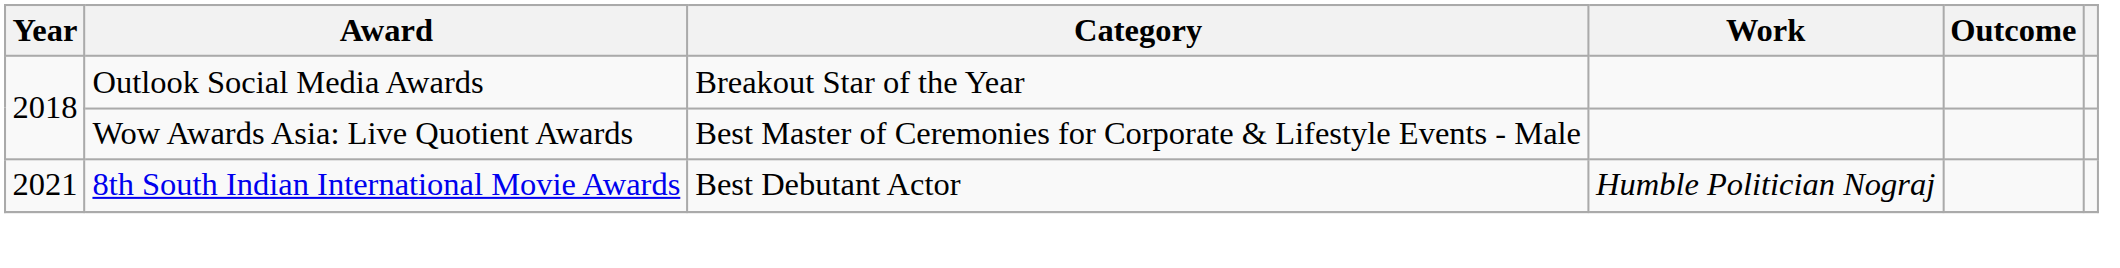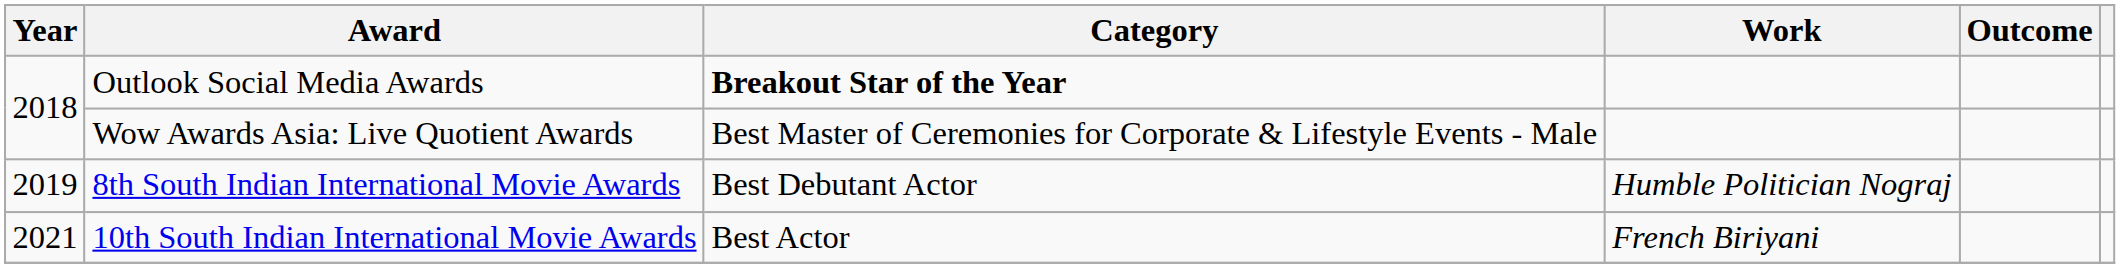Outlook Social Media Awards | Category: normal -> bold
8th South Indian International Movie Awards | Year: 2021 -> 2019
+ row: 2021 | 10th South Indian International Movie Awards | Best Actor | French Biriyani
